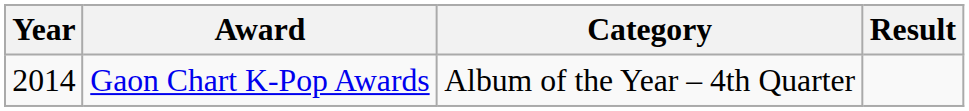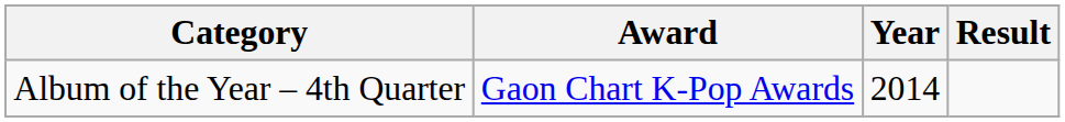columns swapped: Year <-> Category
